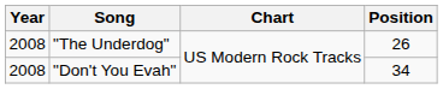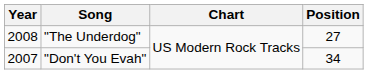"The Underdog" | Position: 26 -> 27
"Don't You Evah" | Year: 2008 -> 2007
